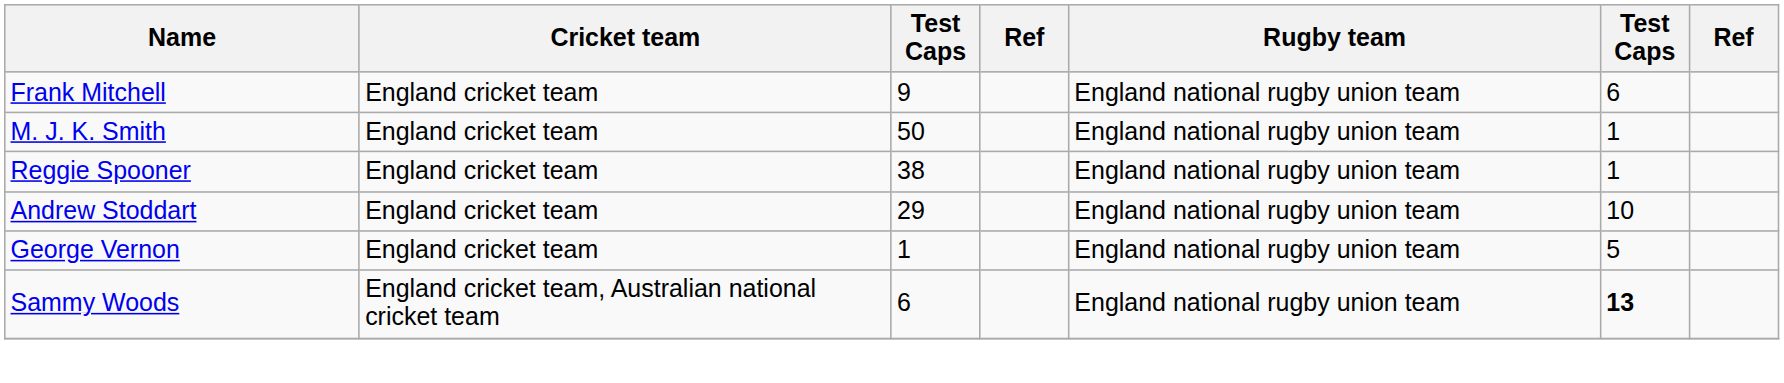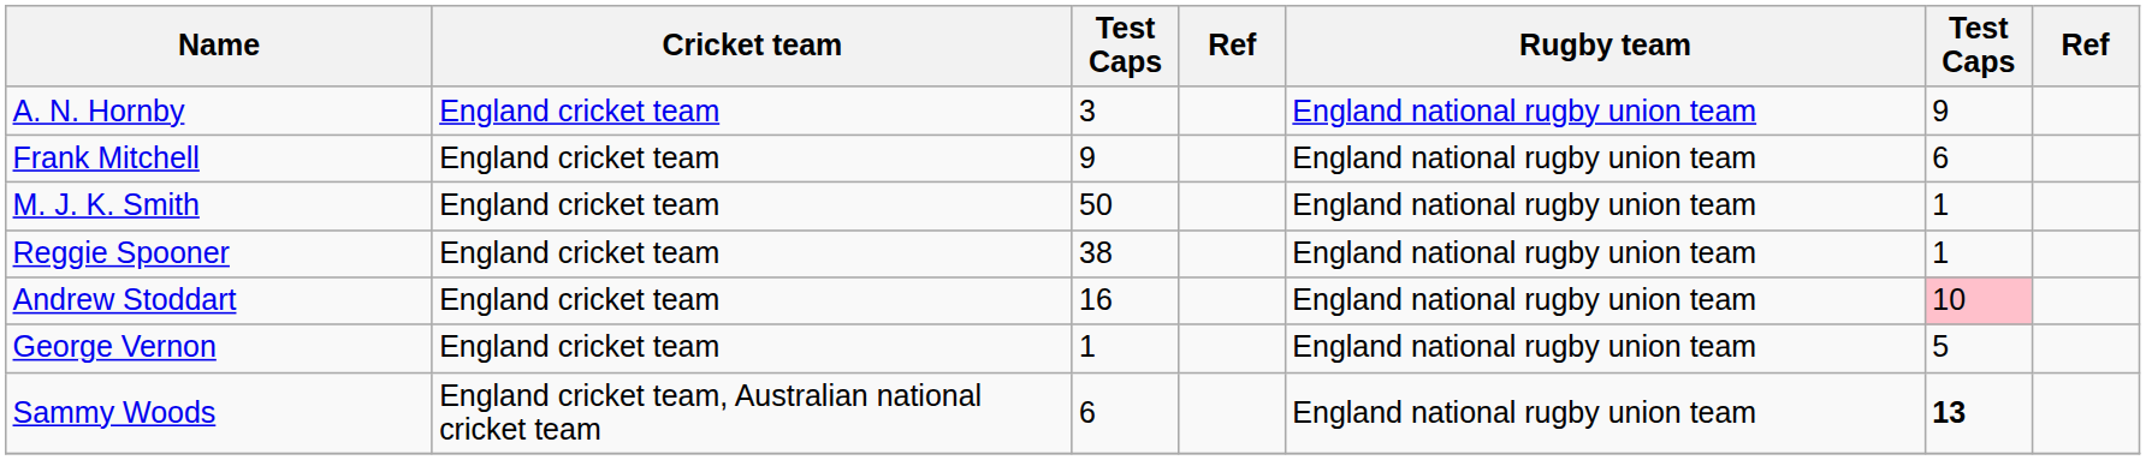+ row: A. N. Hornby | England cricket team | 3 | England national rugby union team | 9
Andrew Stoddart | column 3: 29 -> 16
Andrew Stoddart | column 6: no background -> pink background
